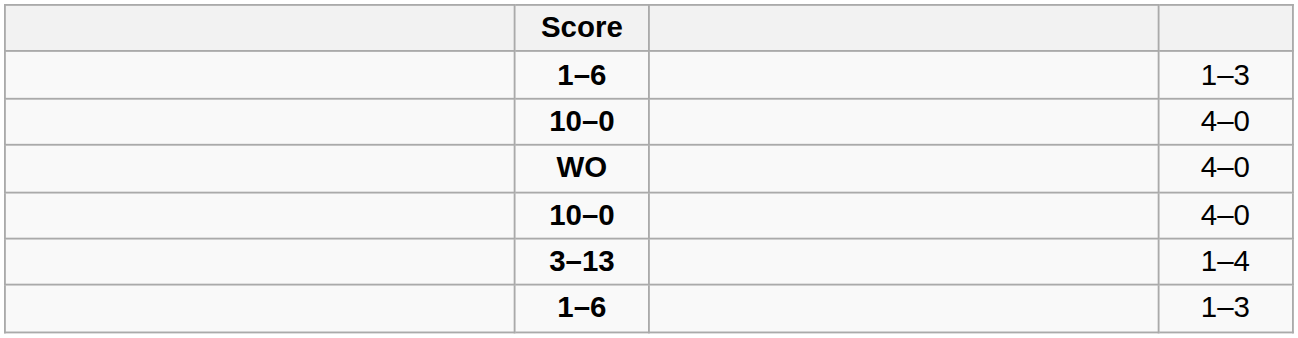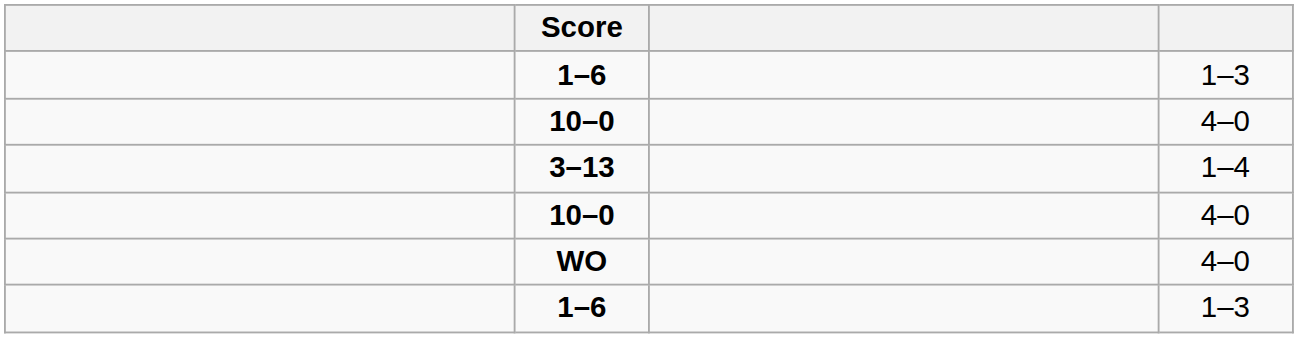rows swapped: 3–13 <-> WO
